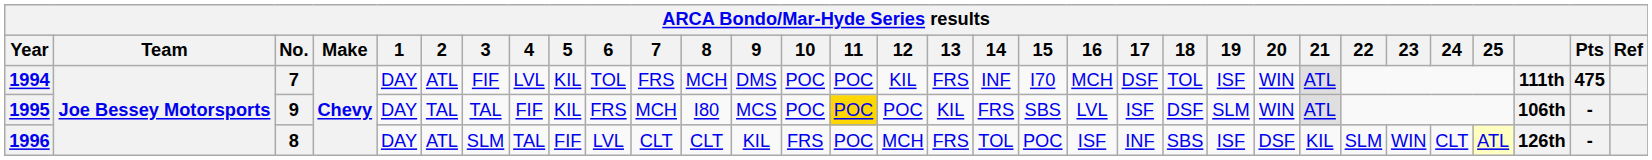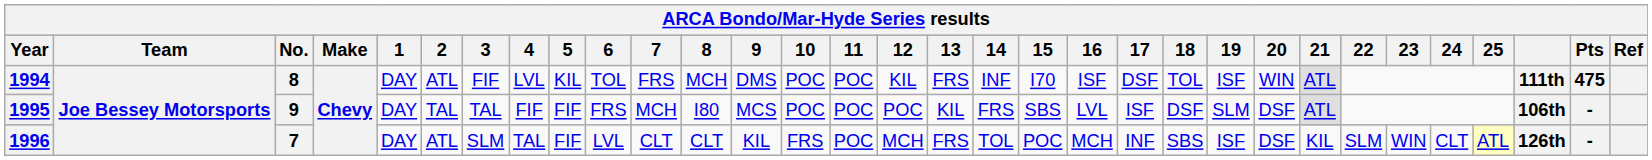1994 | No.: 7 -> 8
1994 | 16: MCH -> ISF
1995 | 5: KIL -> FIF
1995 | 11: gold background -> no background
1995 | 20: WIN -> DSF
1996 | No.: 8 -> 7
1996 | 16: ISF -> MCH
